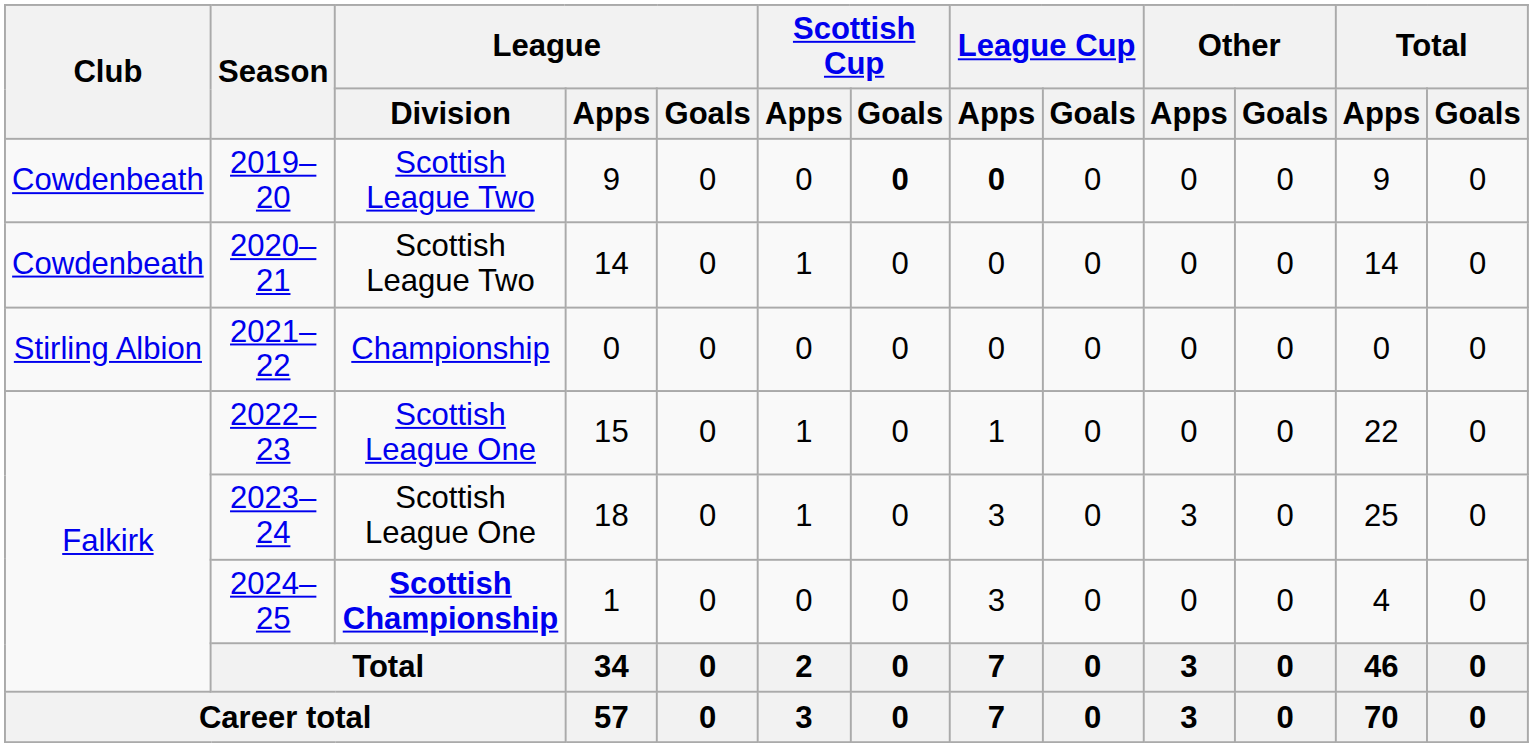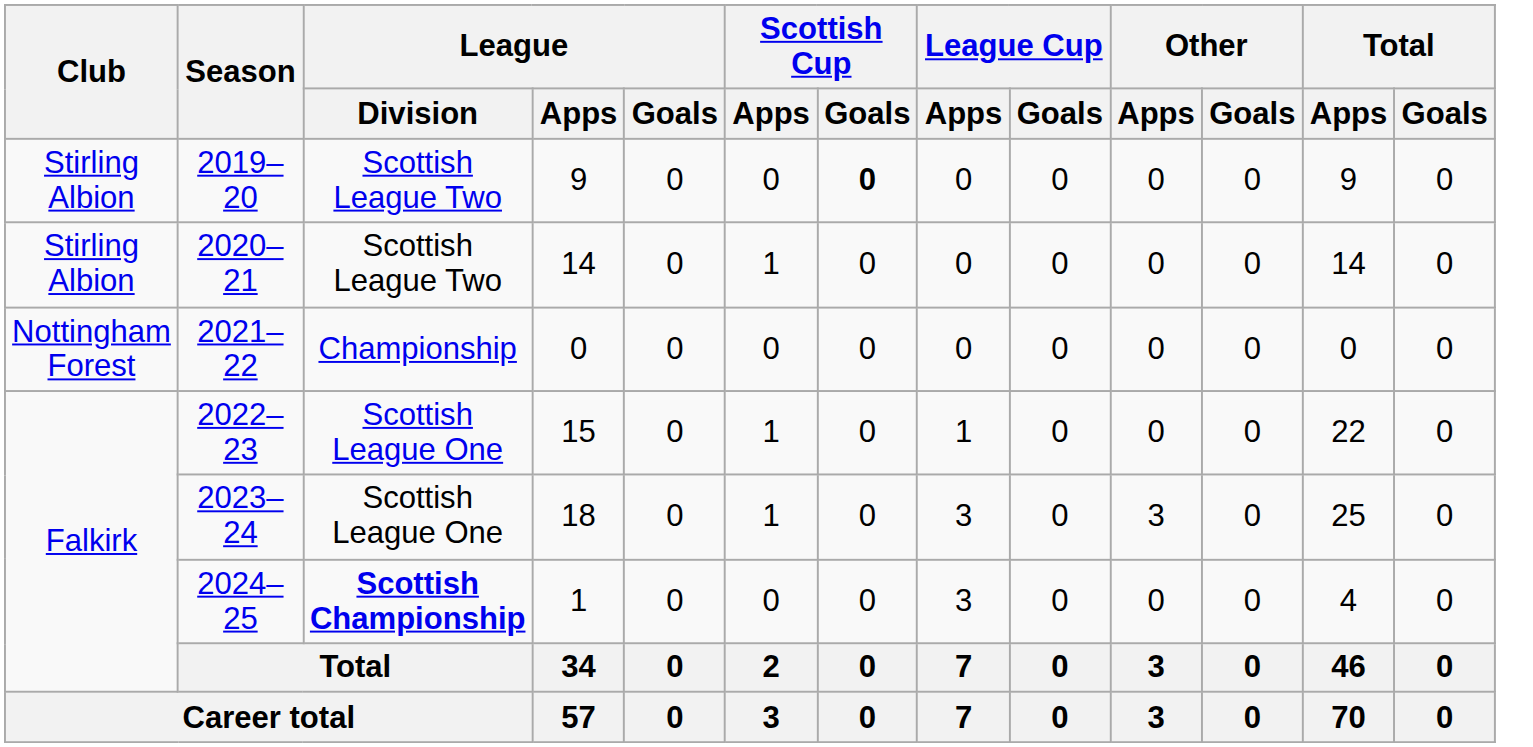2019–20 | Club: Cowdenbeath -> Stirling Albion
2019–20 | League Cup / Apps: bold -> normal
2020–21 | Club: Cowdenbeath -> Stirling Albion
2021–22 | Club: Stirling Albion -> Nottingham Forest
